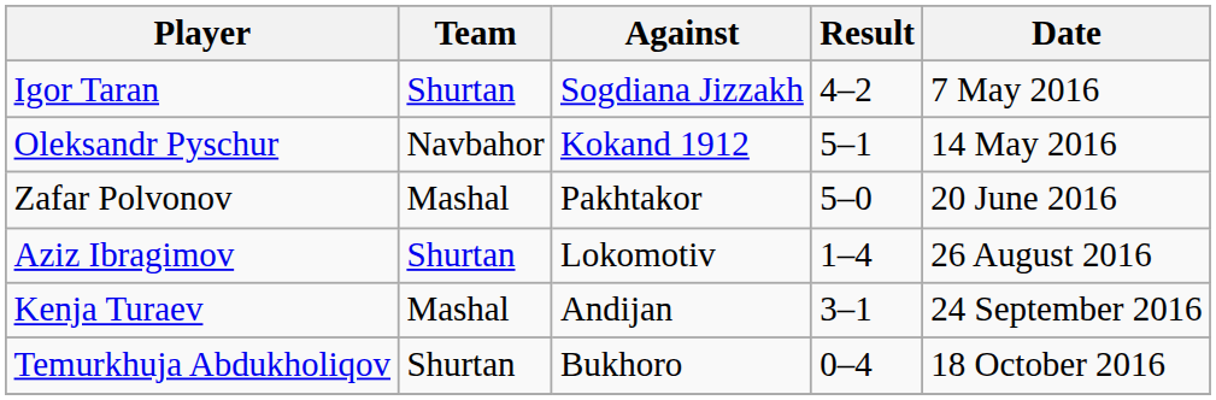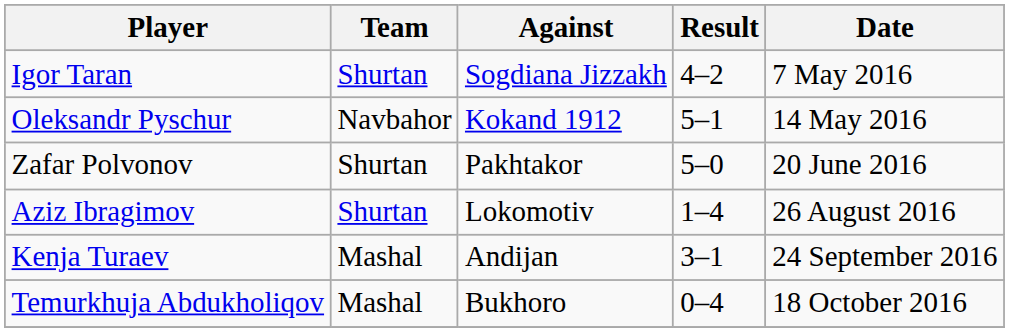Zafar Polvonov | Team: Mashal -> Shurtan
Temurkhuja Abdukholiqov | Team: Shurtan -> Mashal
